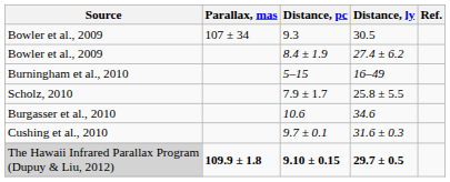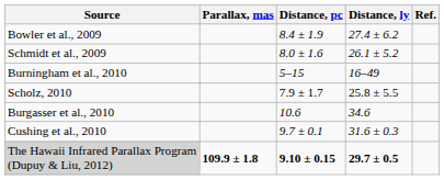- row: Bowler et al., 2009 | 107 ± 34 | 9.3 | 30.5
+ row: Schmidt et al., 2009 | 8.0 ± 1.6 | 26.1 ± 5.2
